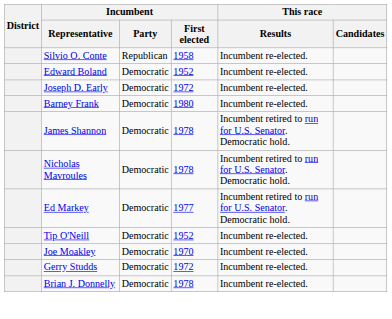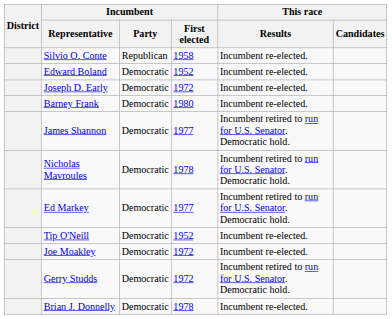James Shannon | Incumbent / First elected: 1978 -> 1977
Joe Moakley | Incumbent / First elected: 1970 -> 1972
Gerry Studds | This race / Results: Incumbent re-elected. -> Incumbent retired to run for U.S. Senator. Democratic hold.
